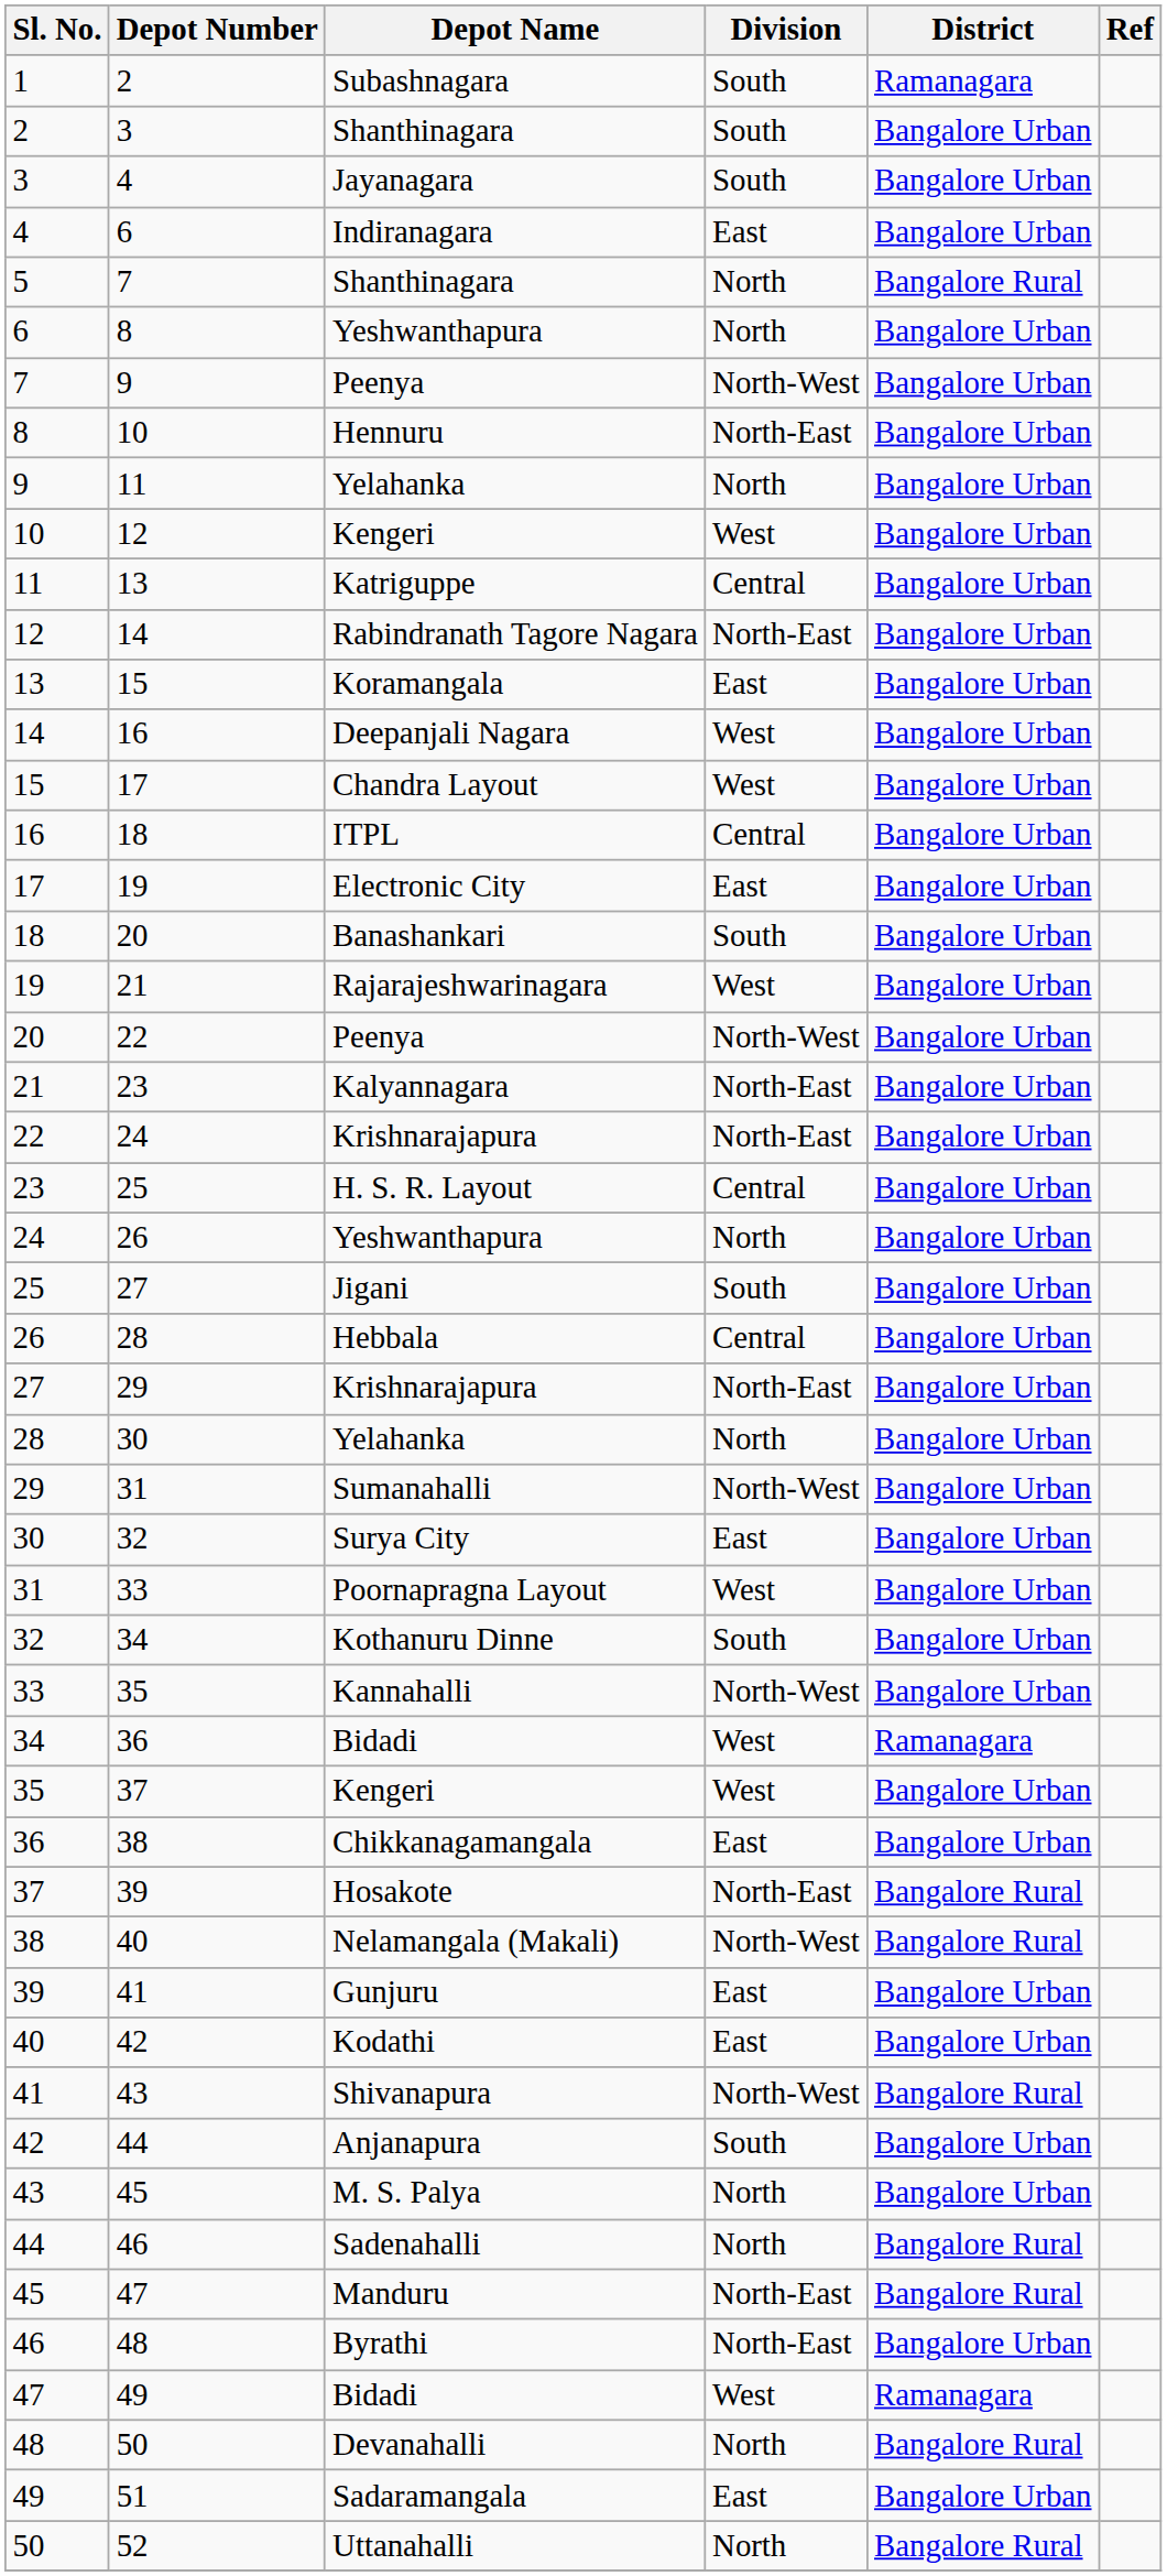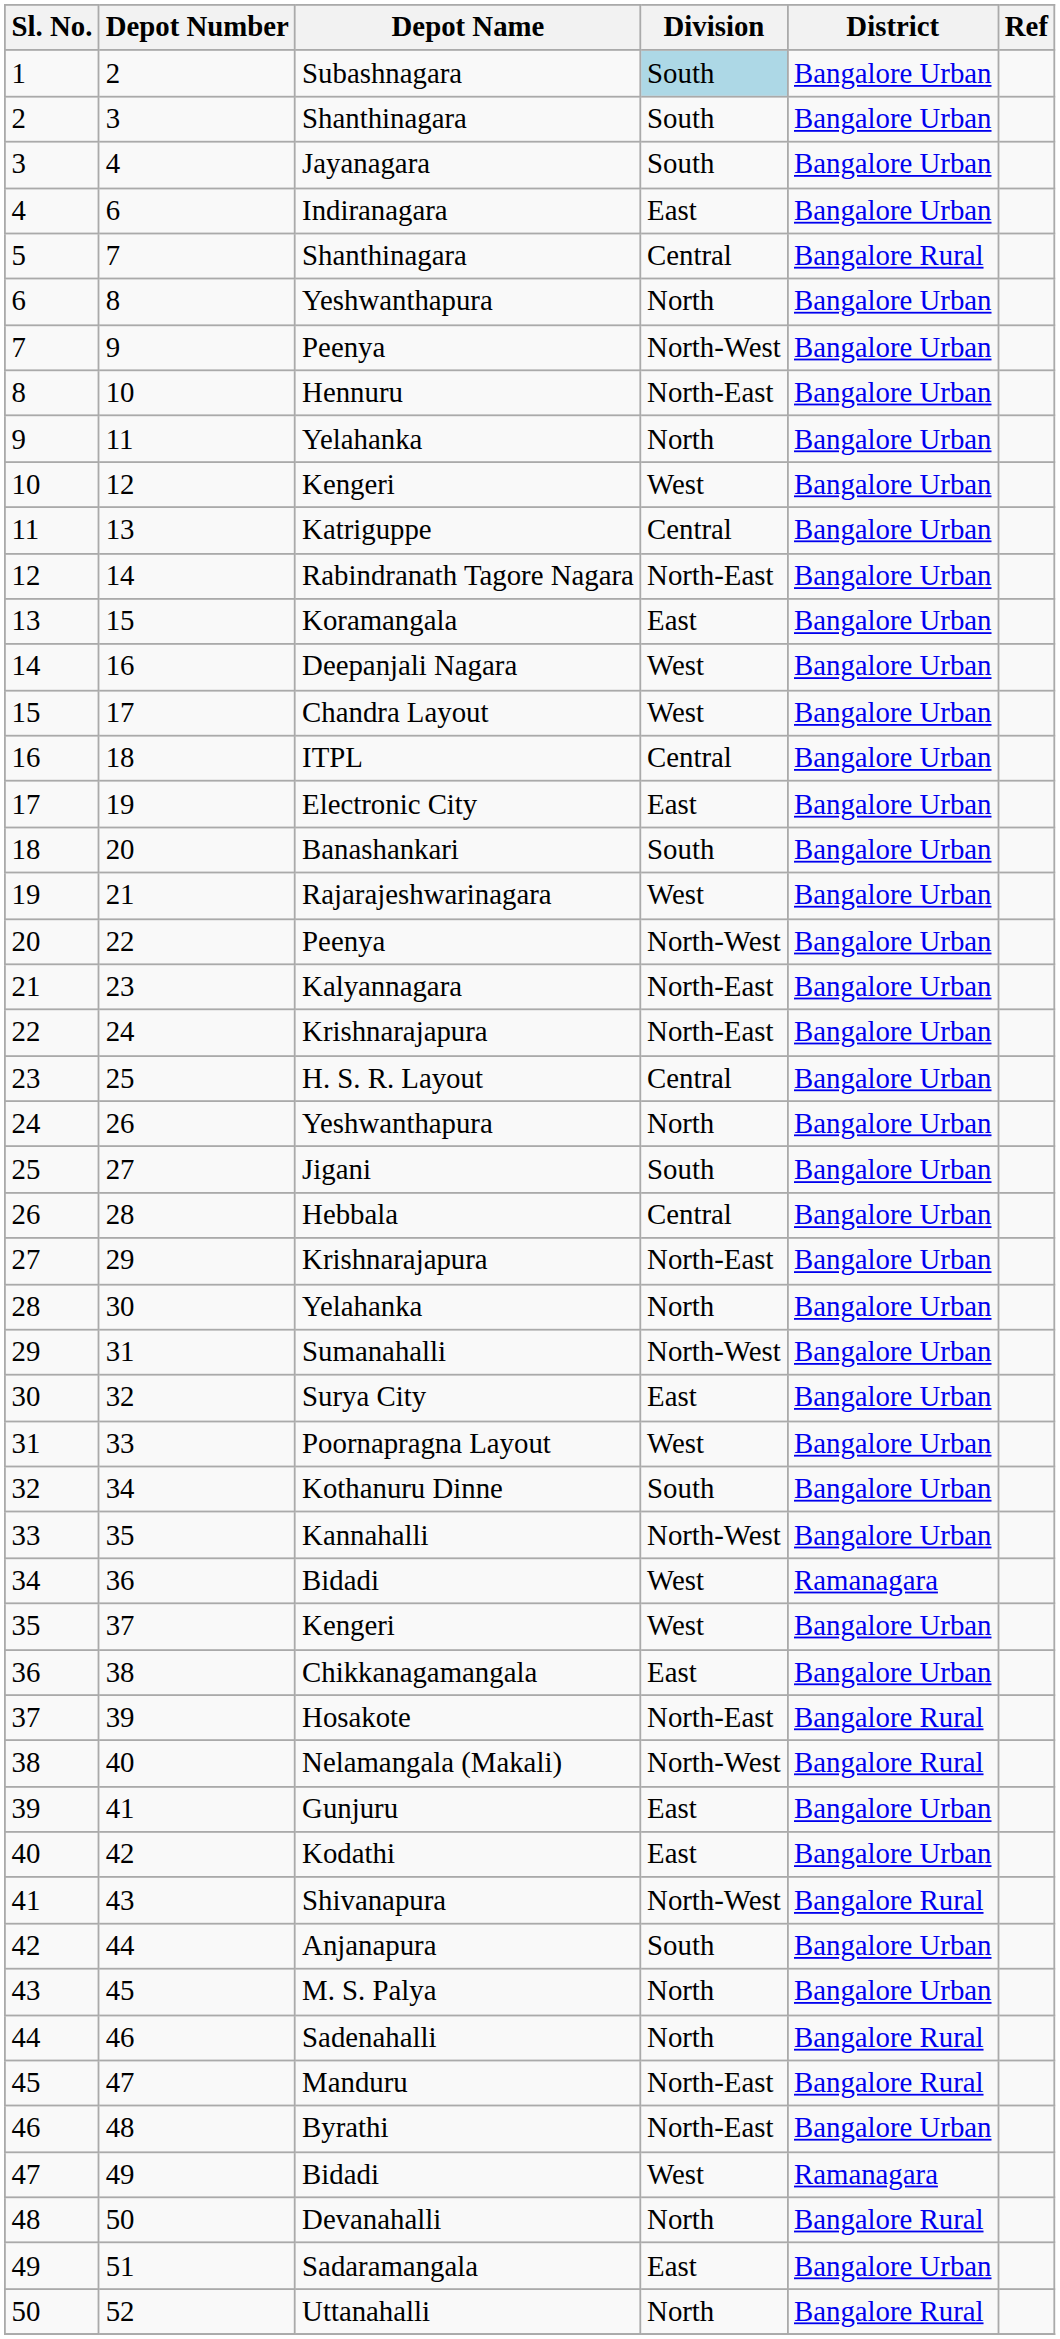1 | Division: no background -> lightblue background
1 | District: Ramanagara -> Bangalore Urban
5 | Division: North -> Central
